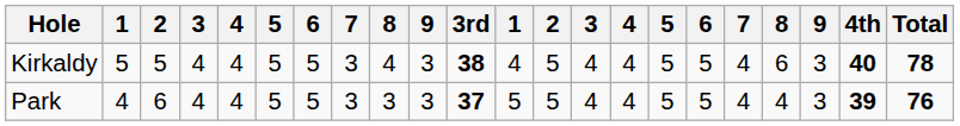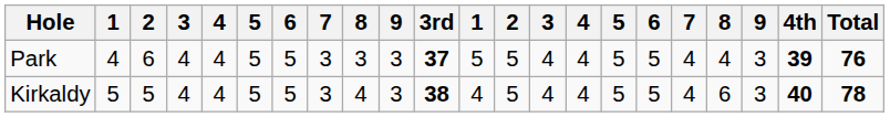rows swapped: Park <-> Kirkaldy
